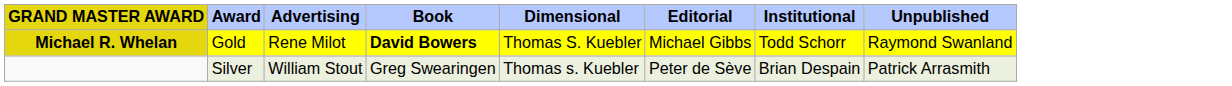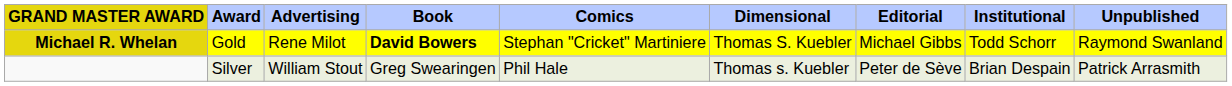+ column: Comics | Stephan "Cricket" Martiniere | Phil Hale
